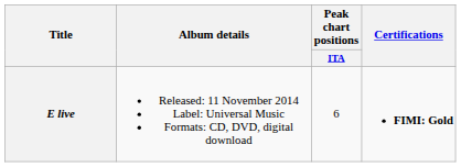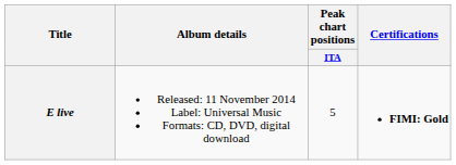E live | Peak chart positions / ITA: 6 -> 5
